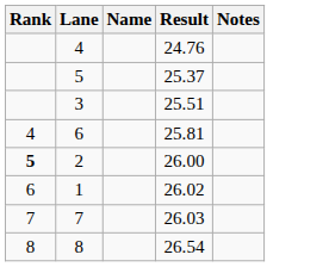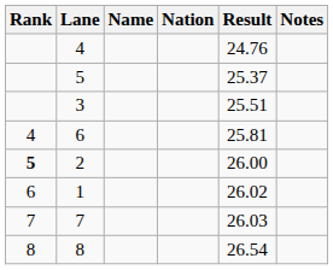+ column: Nation
